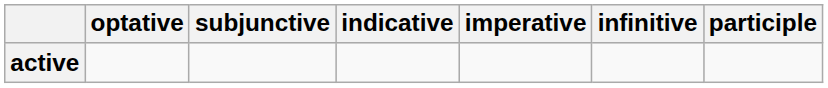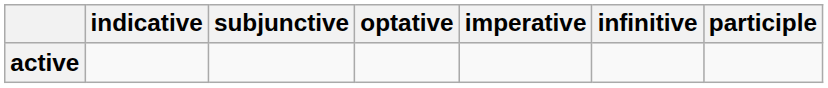columns swapped: indicative <-> optative
